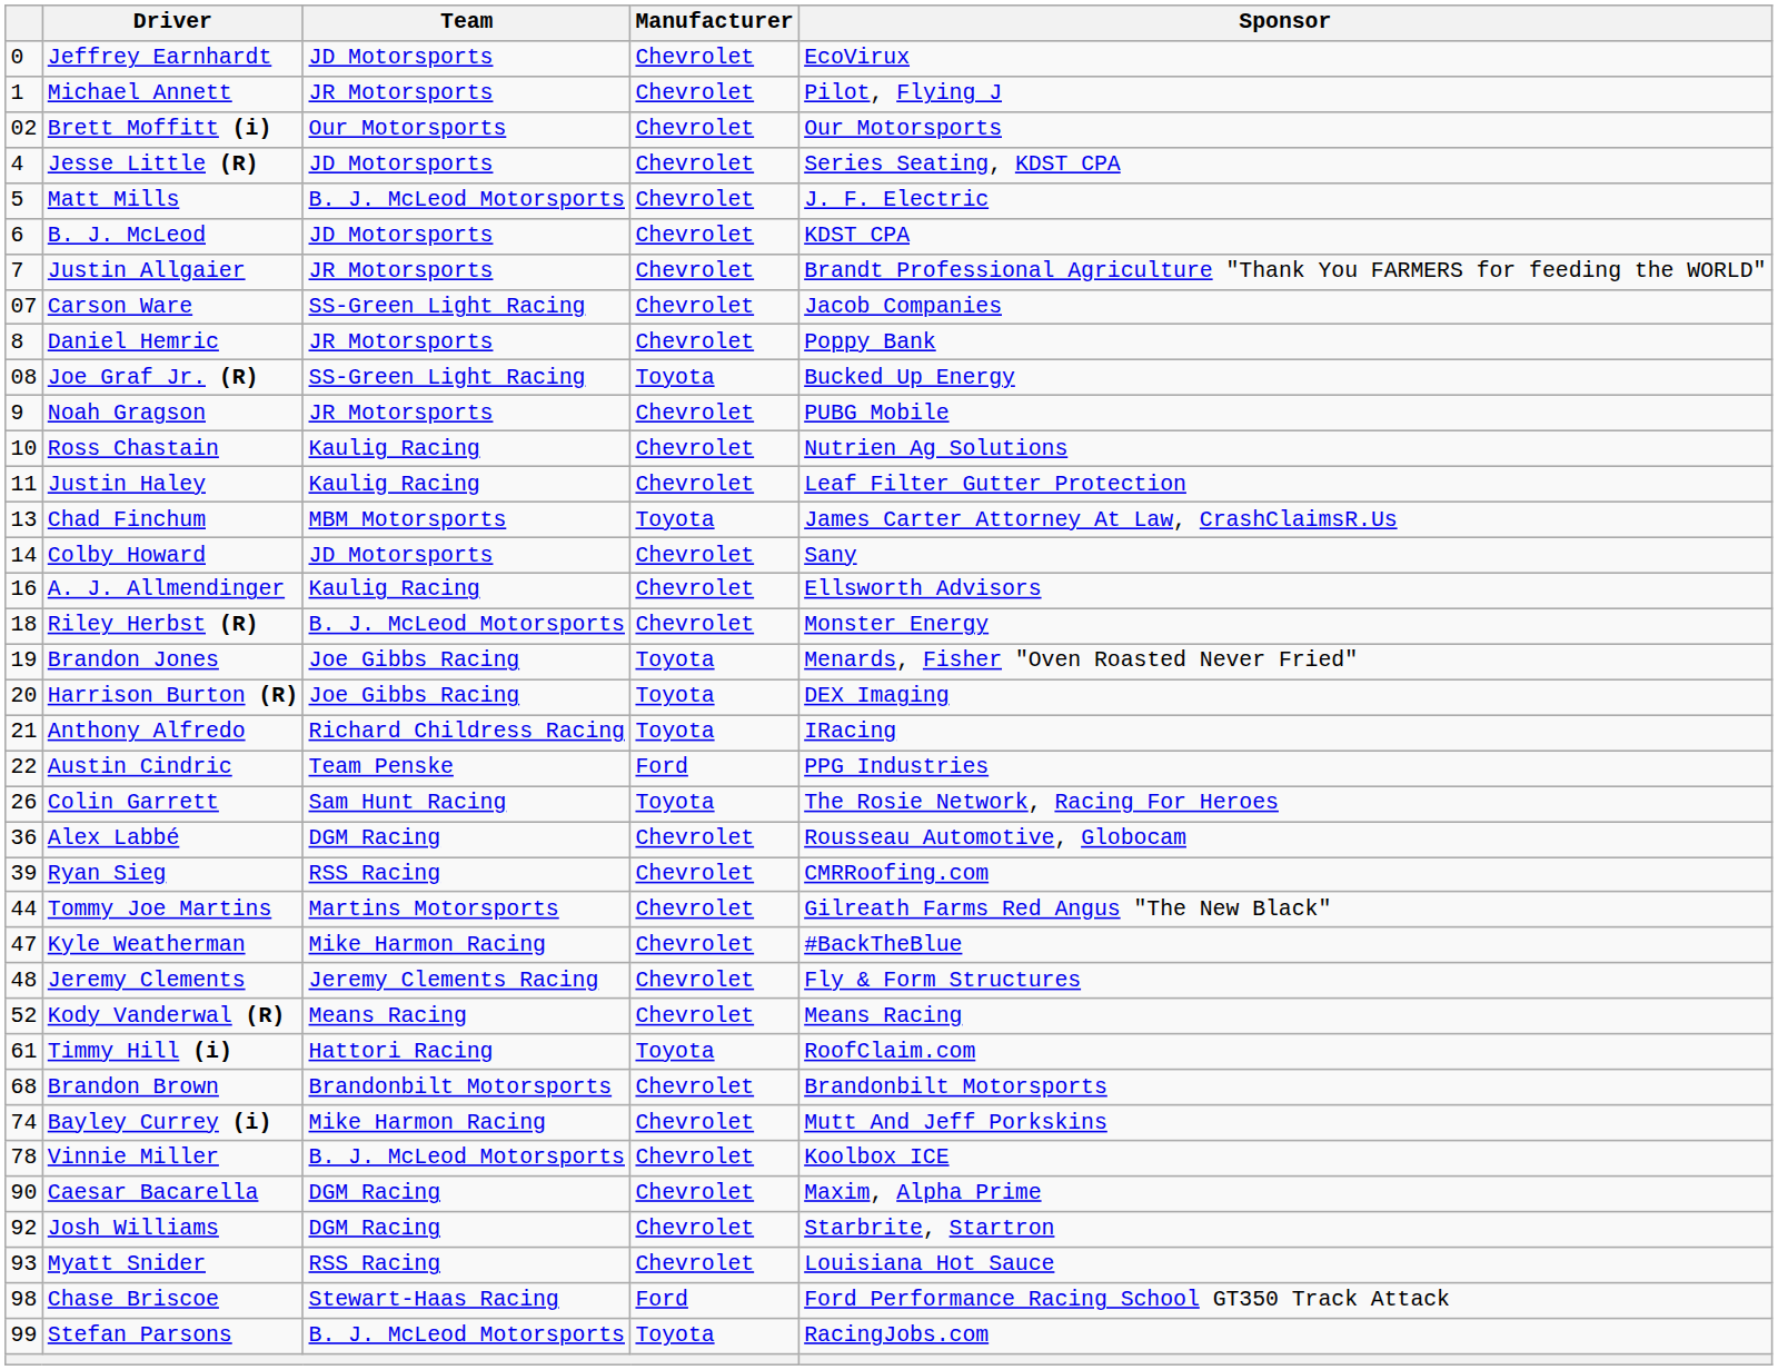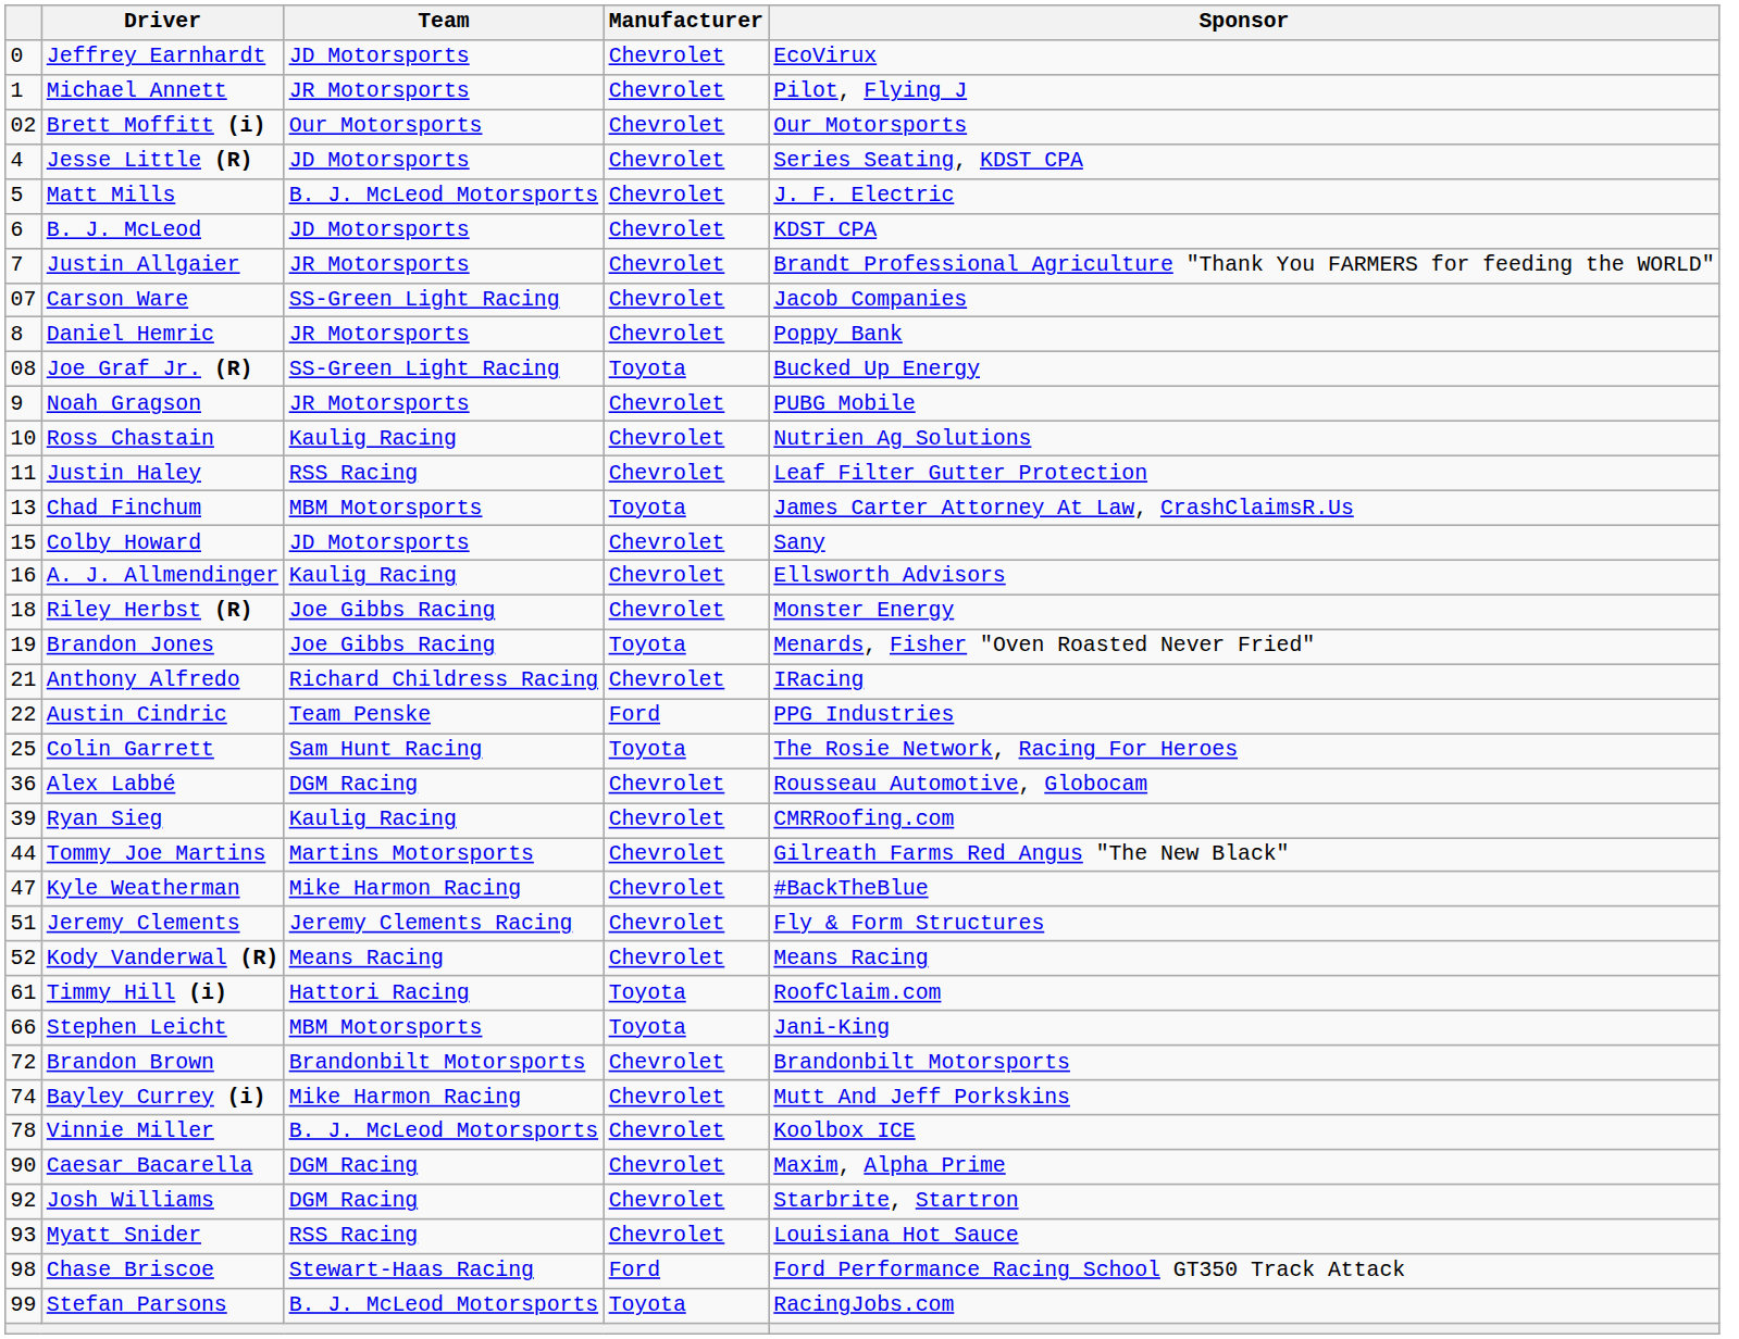Justin Haley | Team: Kaulig Racing -> RSS Racing
Colby Howard | column 1: 14 -> 15
Riley Herbst (R) | Team: B. J. McLeod Motorsports -> Joe Gibbs Racing
- row: 20 | Harrison Burton (R) | Joe Gibbs Racing | Toyota | DEX Imaging
Anthony Alfredo | Manufacturer: Toyota -> Chevrolet
Colin Garrett | column 1: 26 -> 25
Ryan Sieg | Team: RSS Racing -> Kaulig Racing
Jeremy Clements | column 1: 48 -> 51
+ row: 66 | Stephen Leicht | MBM Motorsports | Toyota | Jani-King
Brandon Brown | column 1: 68 -> 72
